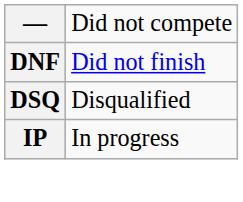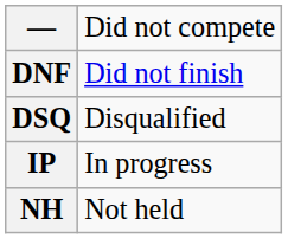+ row: NH | Not held
